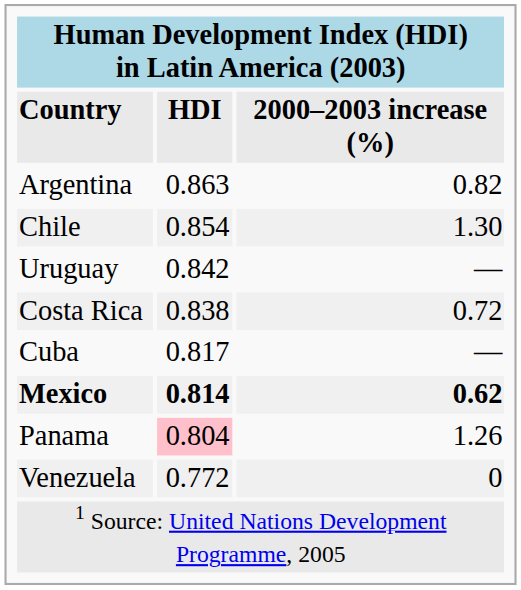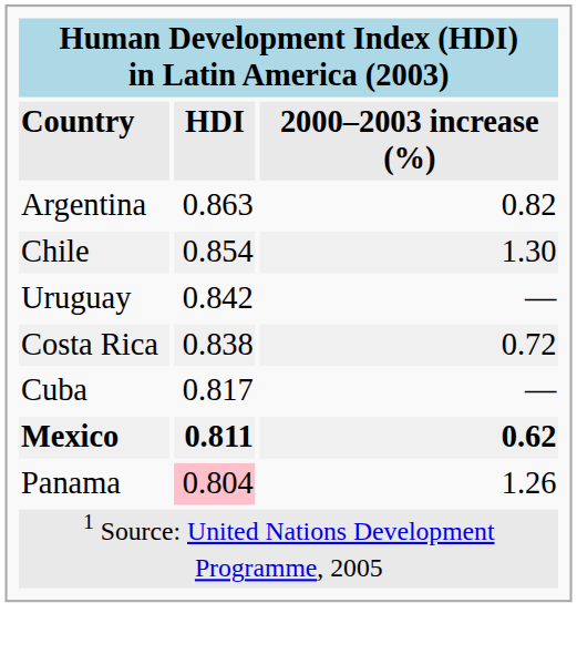Mexico | HDI: 0.814 -> 0.811
- row: Venezuela | 0.772 | 0
